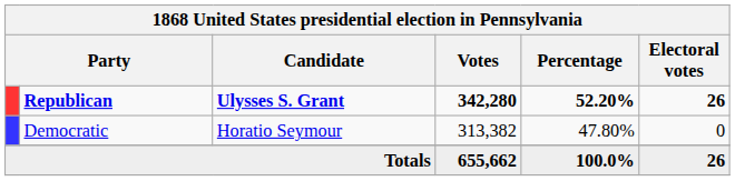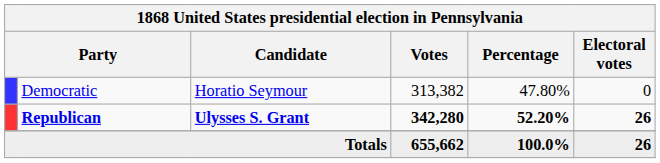rows swapped: Republican <-> Democratic
